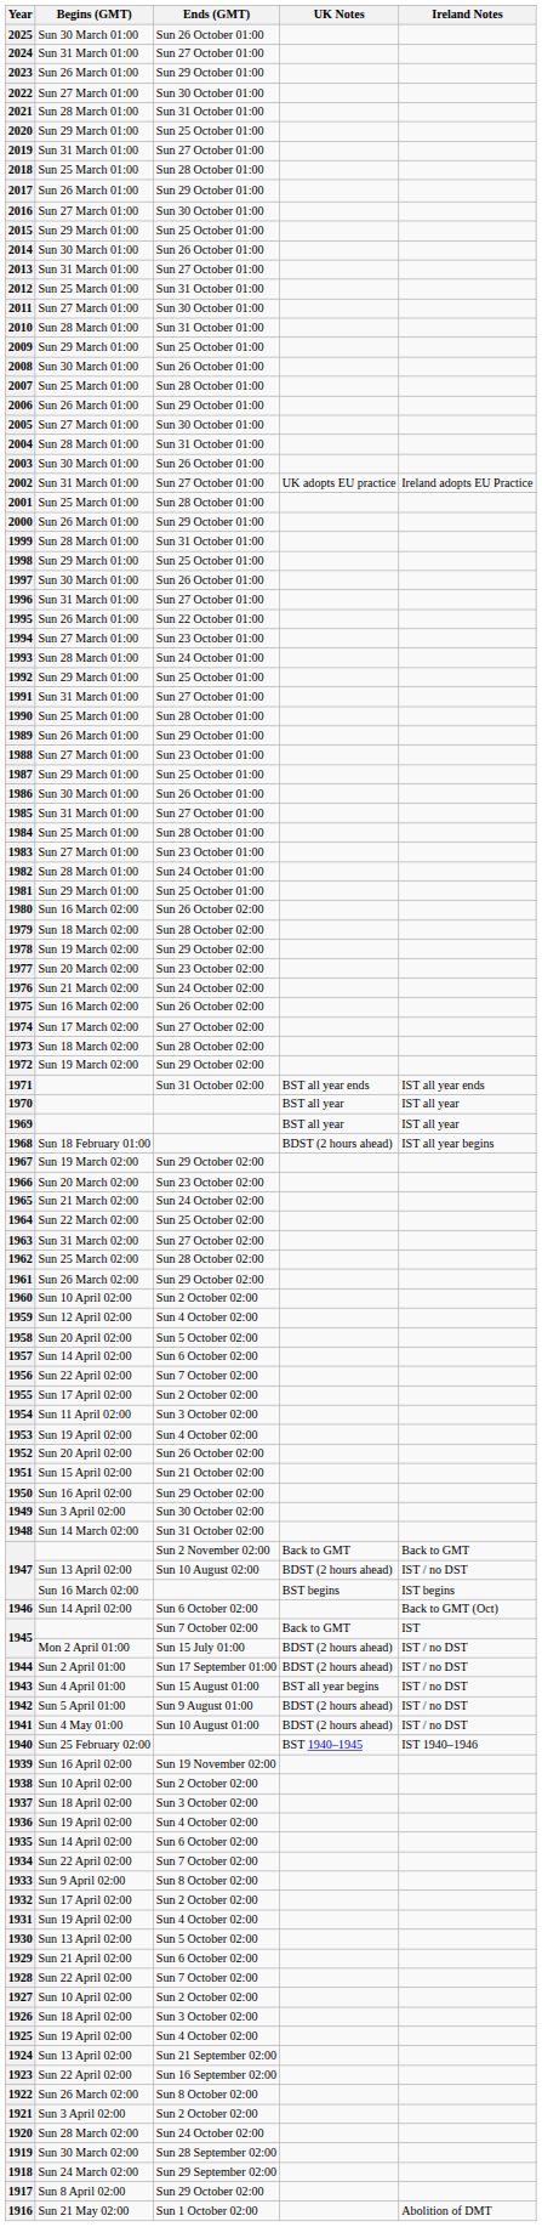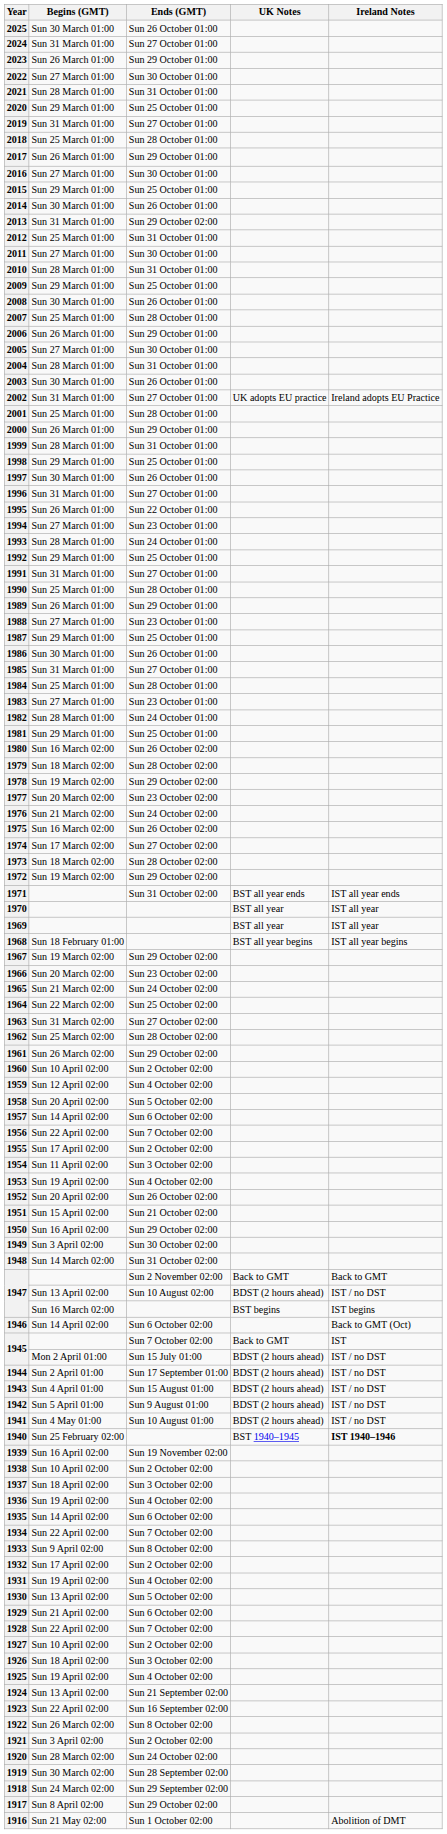2013 | Ends (GMT): Sun 27 October 01:00 -> Sun 29 October 02:00
1968 | UK Notes: BDST (2 hours ahead) -> BST all year begins
1943 | UK Notes: BST all year begins -> BDST (2 hours ahead)
1940 | Ireland Notes: normal -> bold
